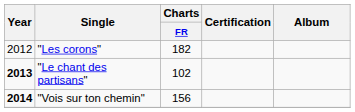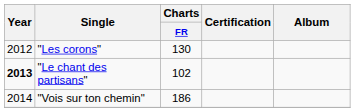"Les corons" | Charts / FR: 182 -> 130
"Vois sur ton chemin" | Year: bold -> normal
"Vois sur ton chemin" | Charts / FR: 156 -> 186
